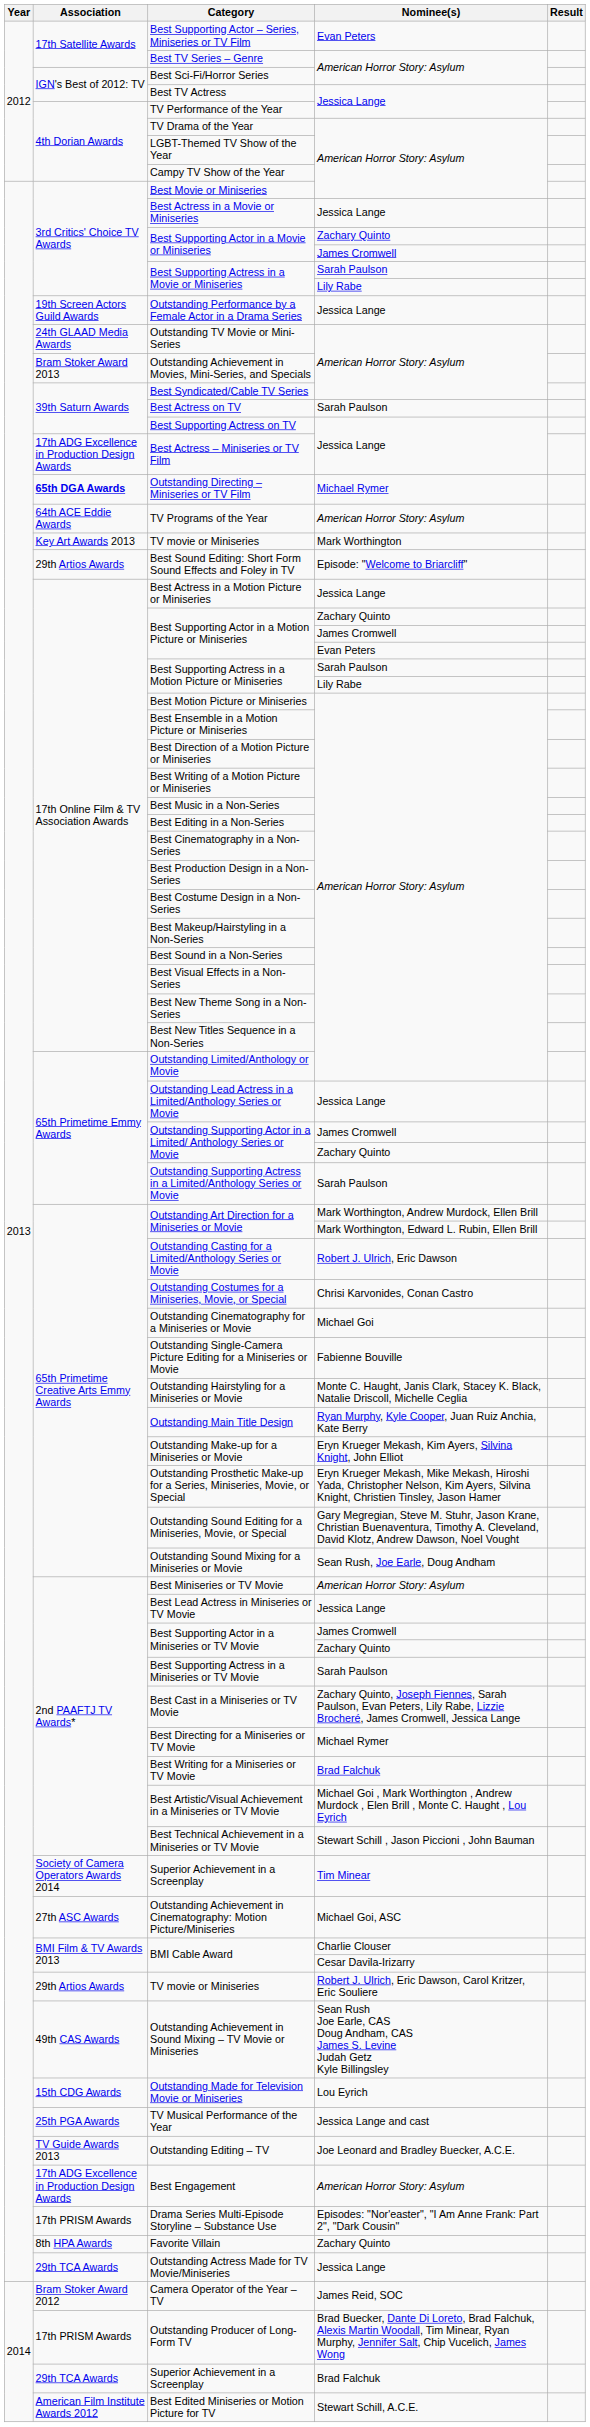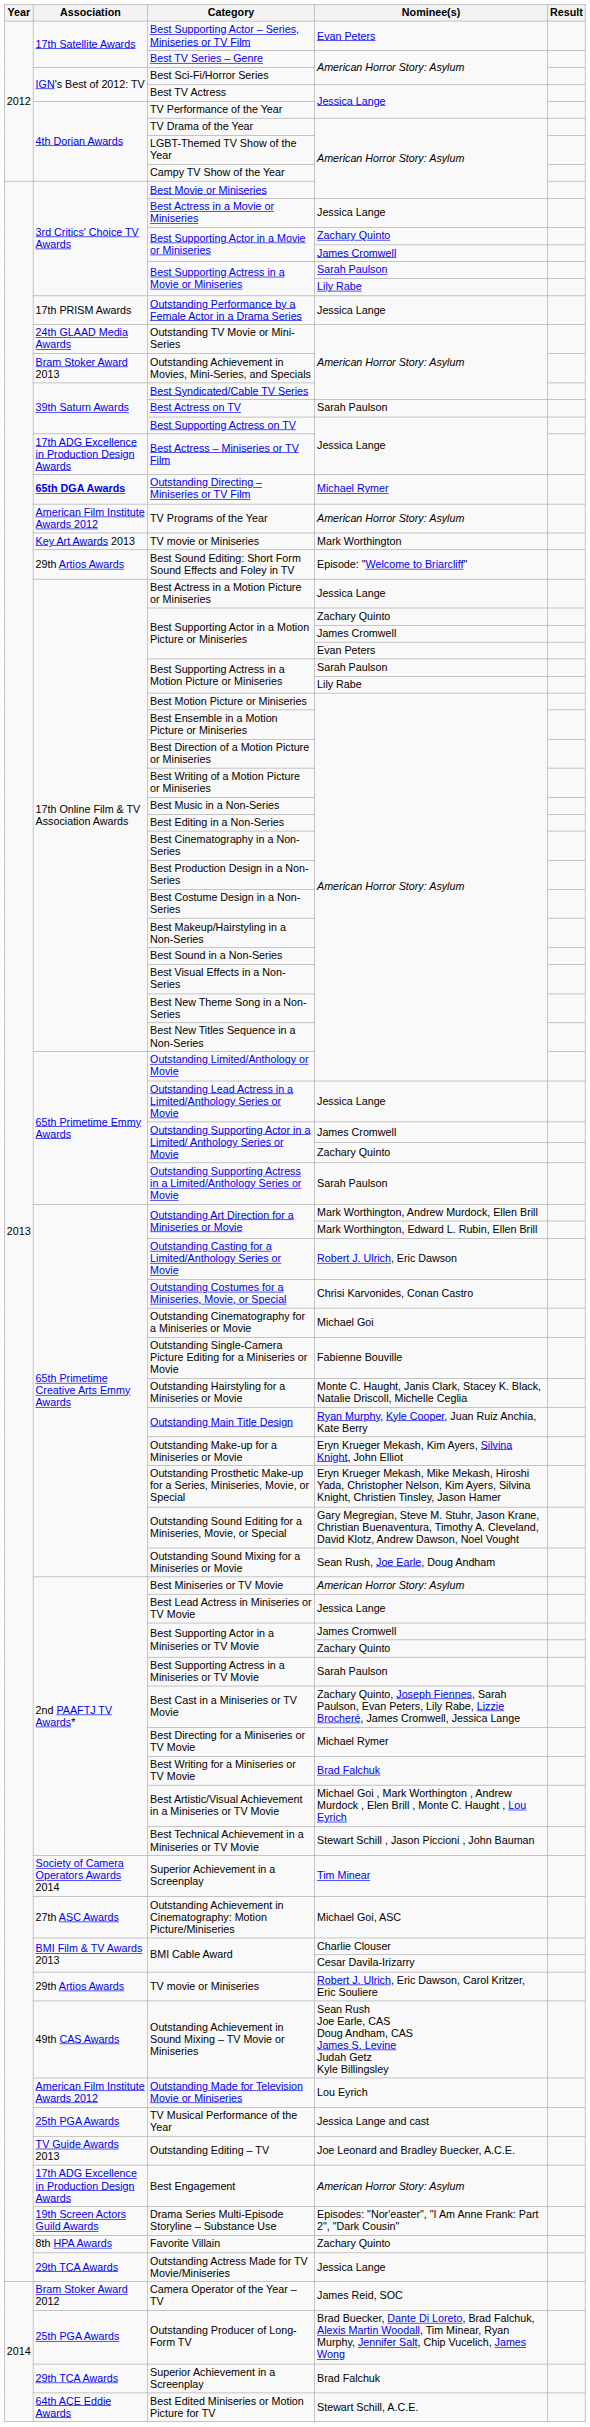Outstanding Performance by a Female Actor in a Drama Series | Association: 19th Screen Actors Guild Awards -> 17th PRISM Awards
TV Programs of the Year | Association: 64th ACE Eddie Awards -> American Film Institute Awards 2012
Outstanding Made for Television Movie or Miniseries | Association: 15th CDG Awards -> American Film Institute Awards 2012
Drama Series Multi-Episode Storyline – Substance Use | Association: 17th PRISM Awards -> 19th Screen Actors Guild Awards
Outstanding Producer of Long-Form TV | Association: 17th PRISM Awards -> 25th PGA Awards
Best Edited Miniseries or Motion Picture for TV | Association: American Film Institute Awards 2012 -> 64th ACE Eddie Awards
